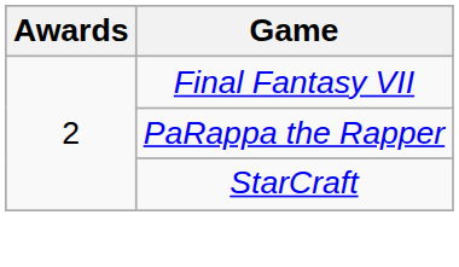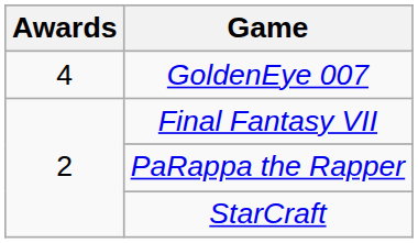+ row: 4 | GoldenEye 007
